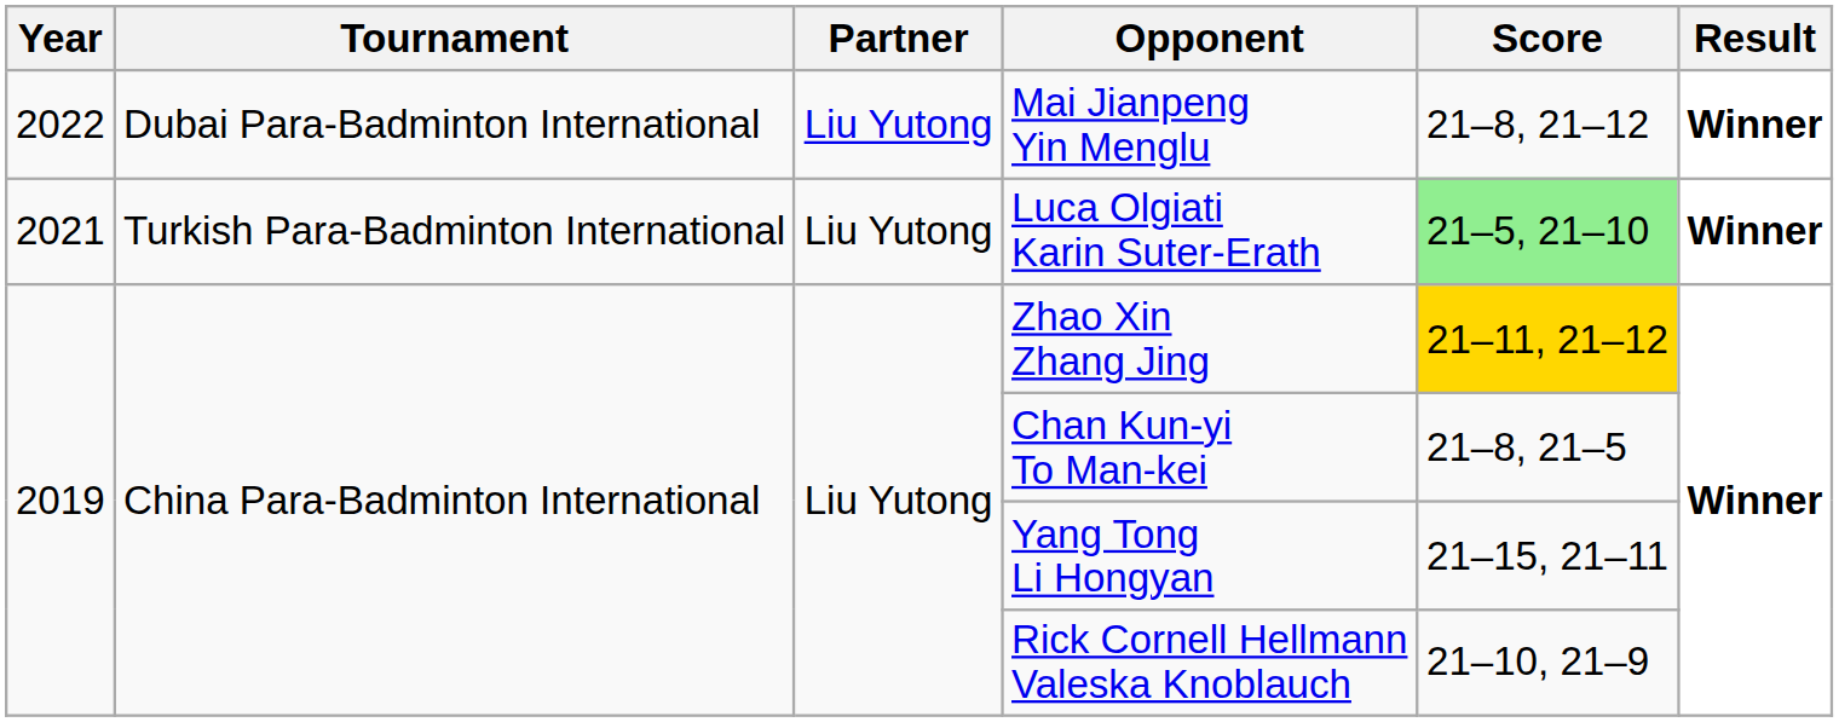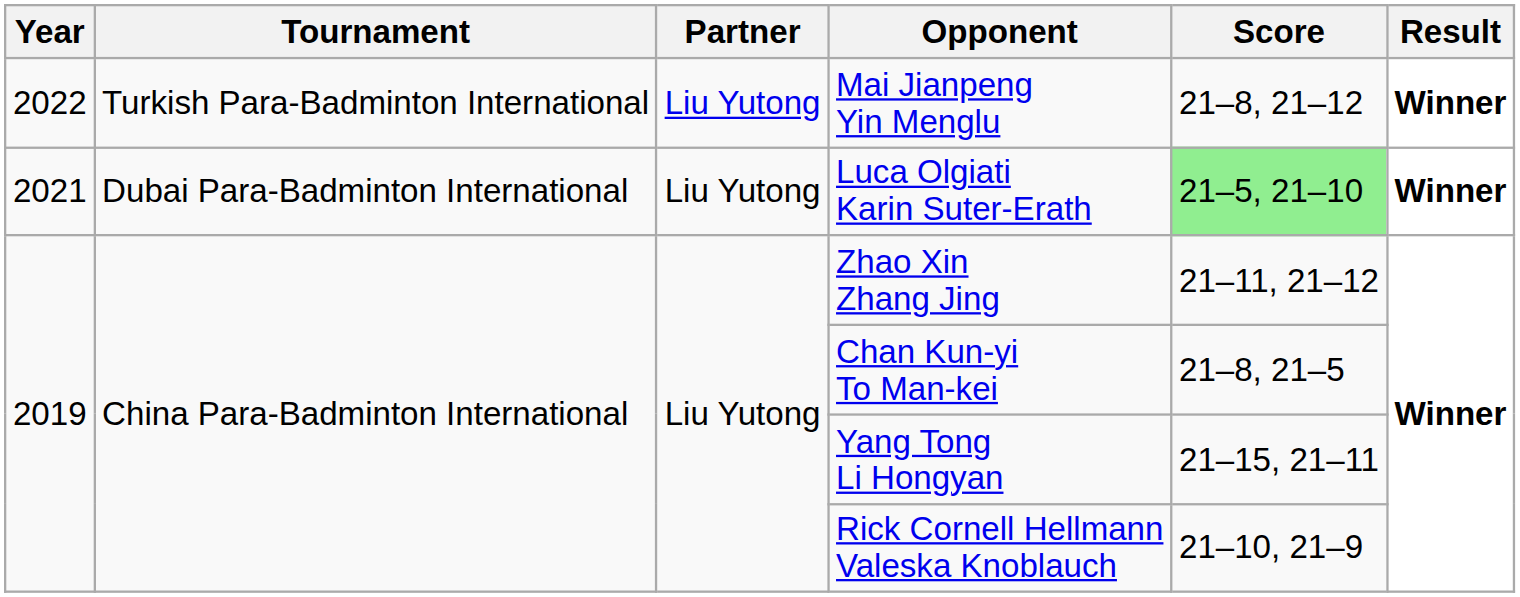Mai Jianpeng Yin Menglu | Tournament: Dubai Para-Badminton International -> Turkish Para-Badminton International
Luca Olgiati Karin Suter-Erath | Tournament: Turkish Para-Badminton International -> Dubai Para-Badminton International
Zhao Xin Zhang Jing | Score: gold background -> no background
